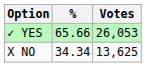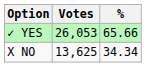columns swapped: Votes <-> %
